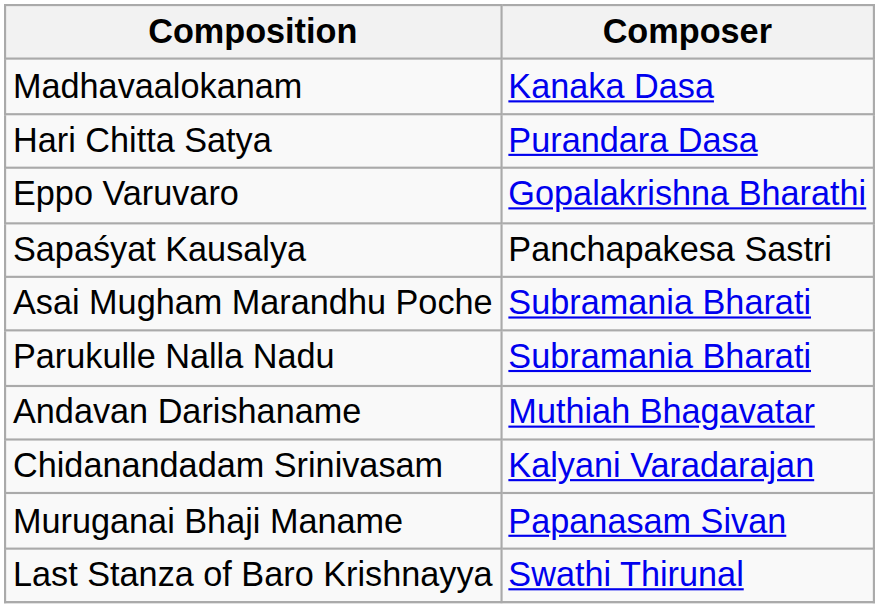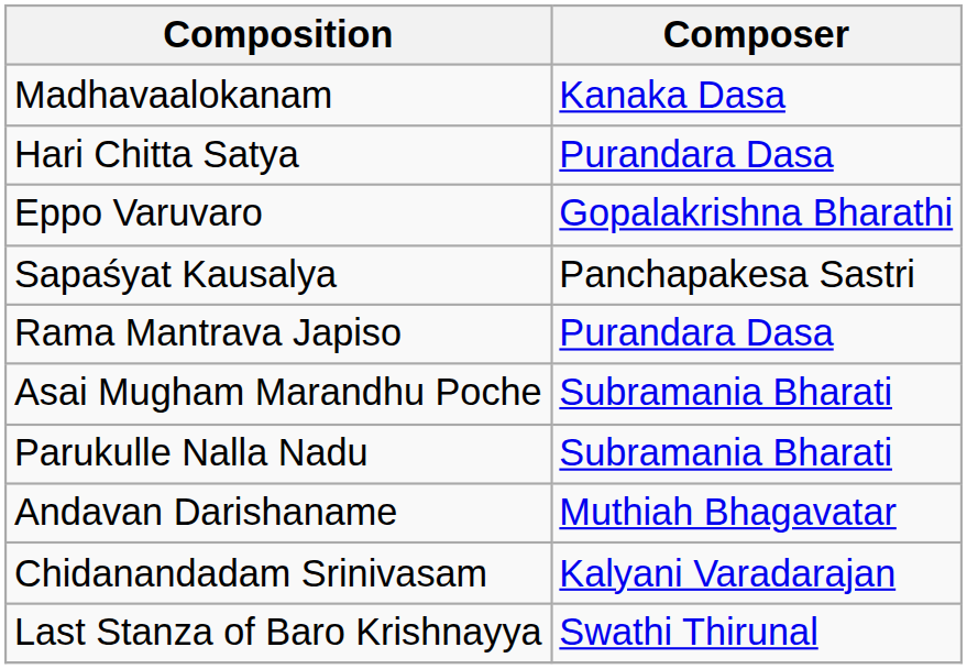+ row: Rama Mantrava Japiso | Purandara Dasa
- row: Muruganai Bhaji Maname | Papanasam Sivan
